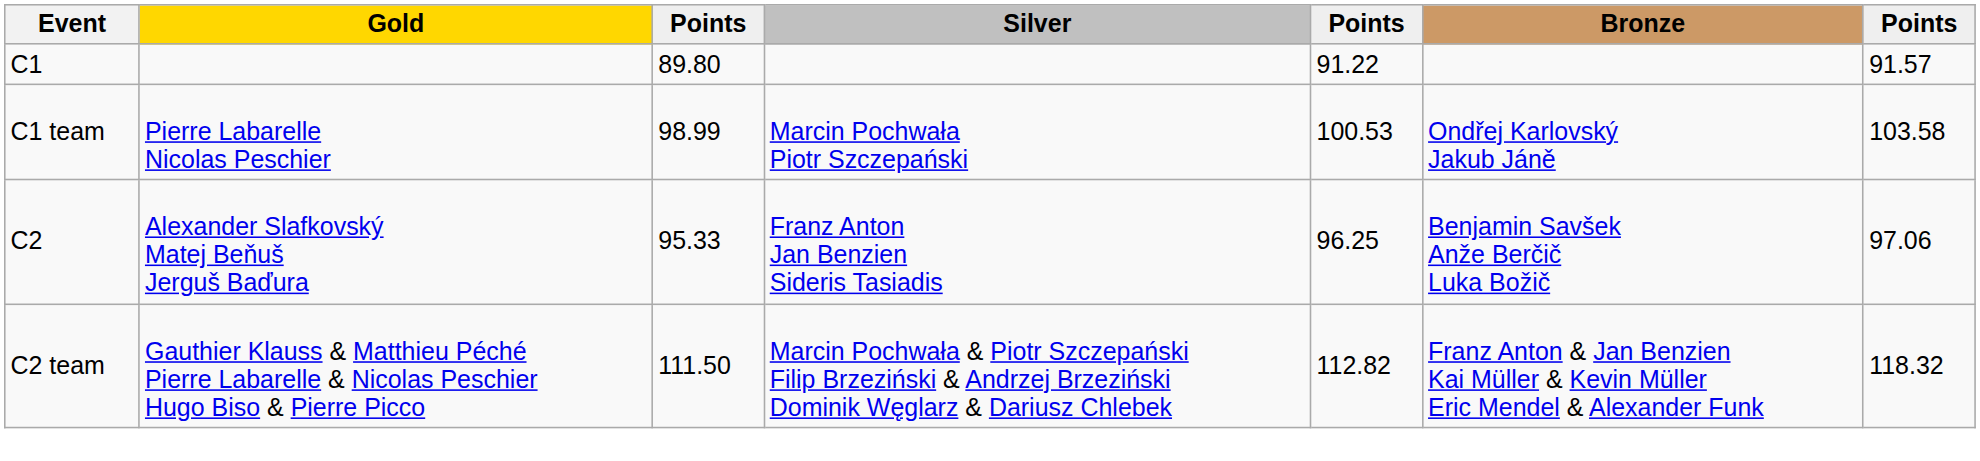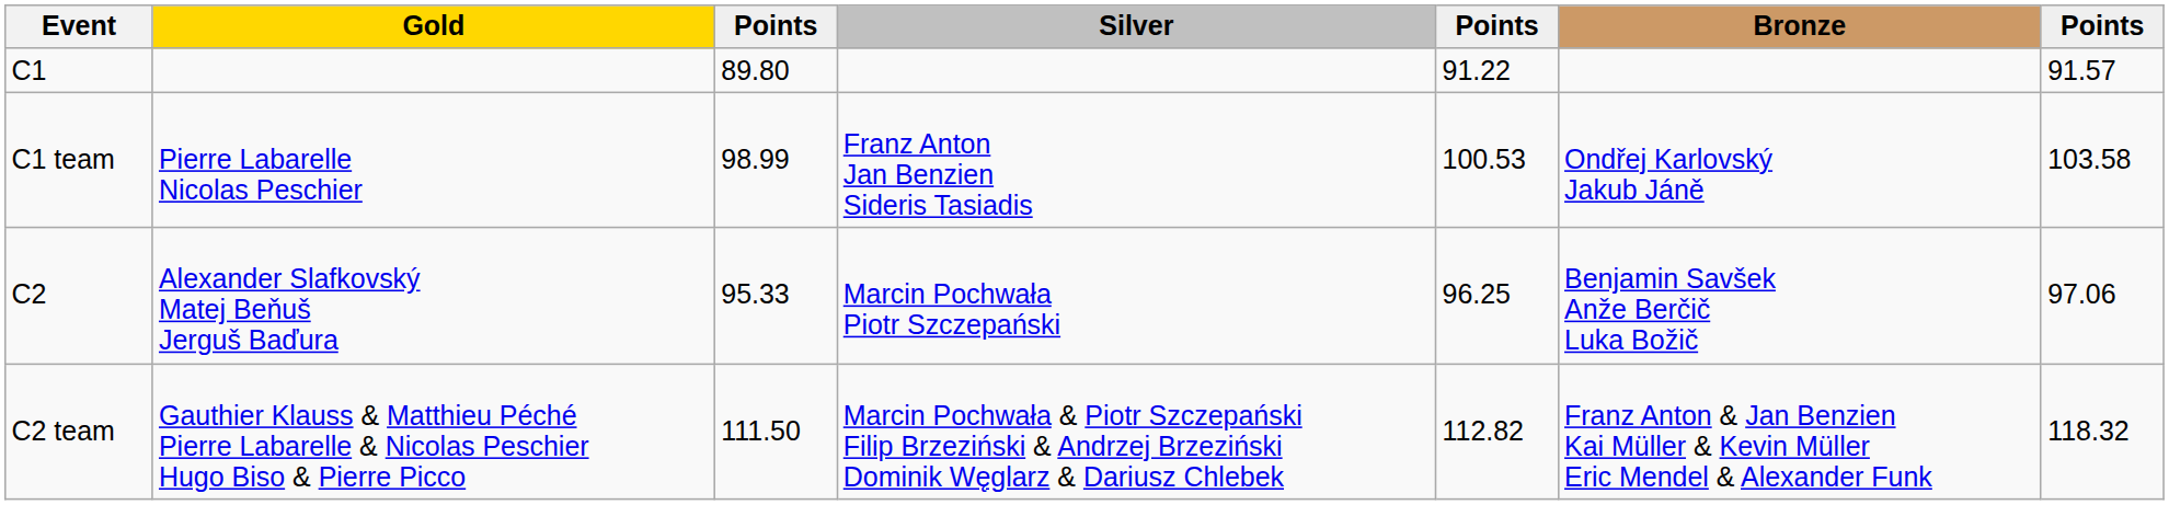C1 team | Silver: Marcin Pochwała Piotr Szczepański -> Franz Anton Jan Benzien Sideris Tasiadis
C2 | Silver: Franz Anton Jan Benzien Sideris Tasiadis -> Marcin Pochwała Piotr Szczepański
